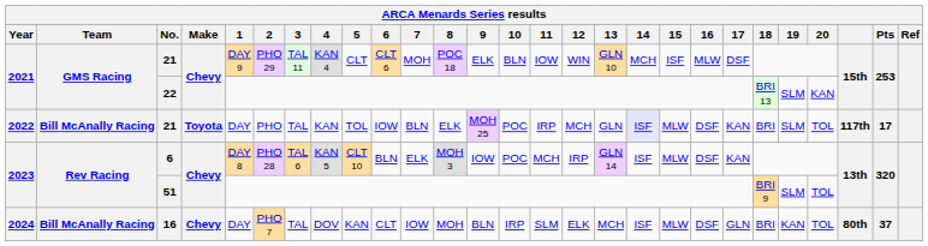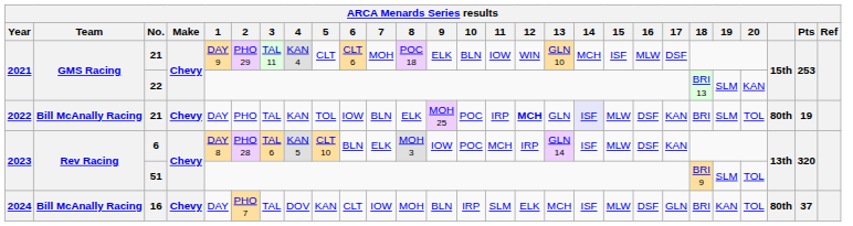2022 / 21 | Make: Toyota -> Chevy
2022 / 21 | 12: normal -> bold
2022 / 21 | column 25: 117th -> 80th
2022 / 21 | Pts: 17 -> 19
